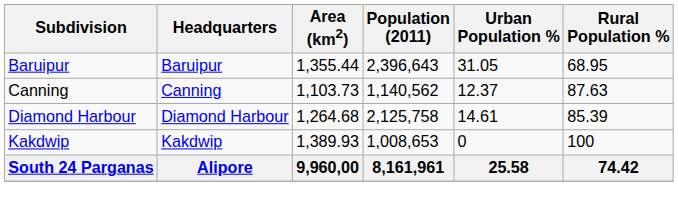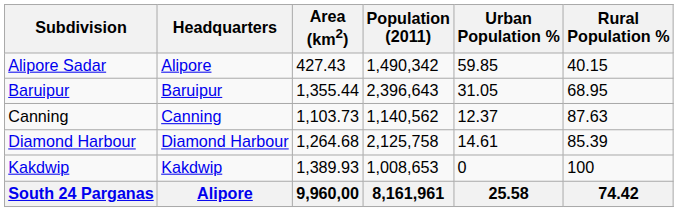+ row: Alipore Sadar | Alipore | 427.43 | 1,490,342 | 59.85 | 40.15
